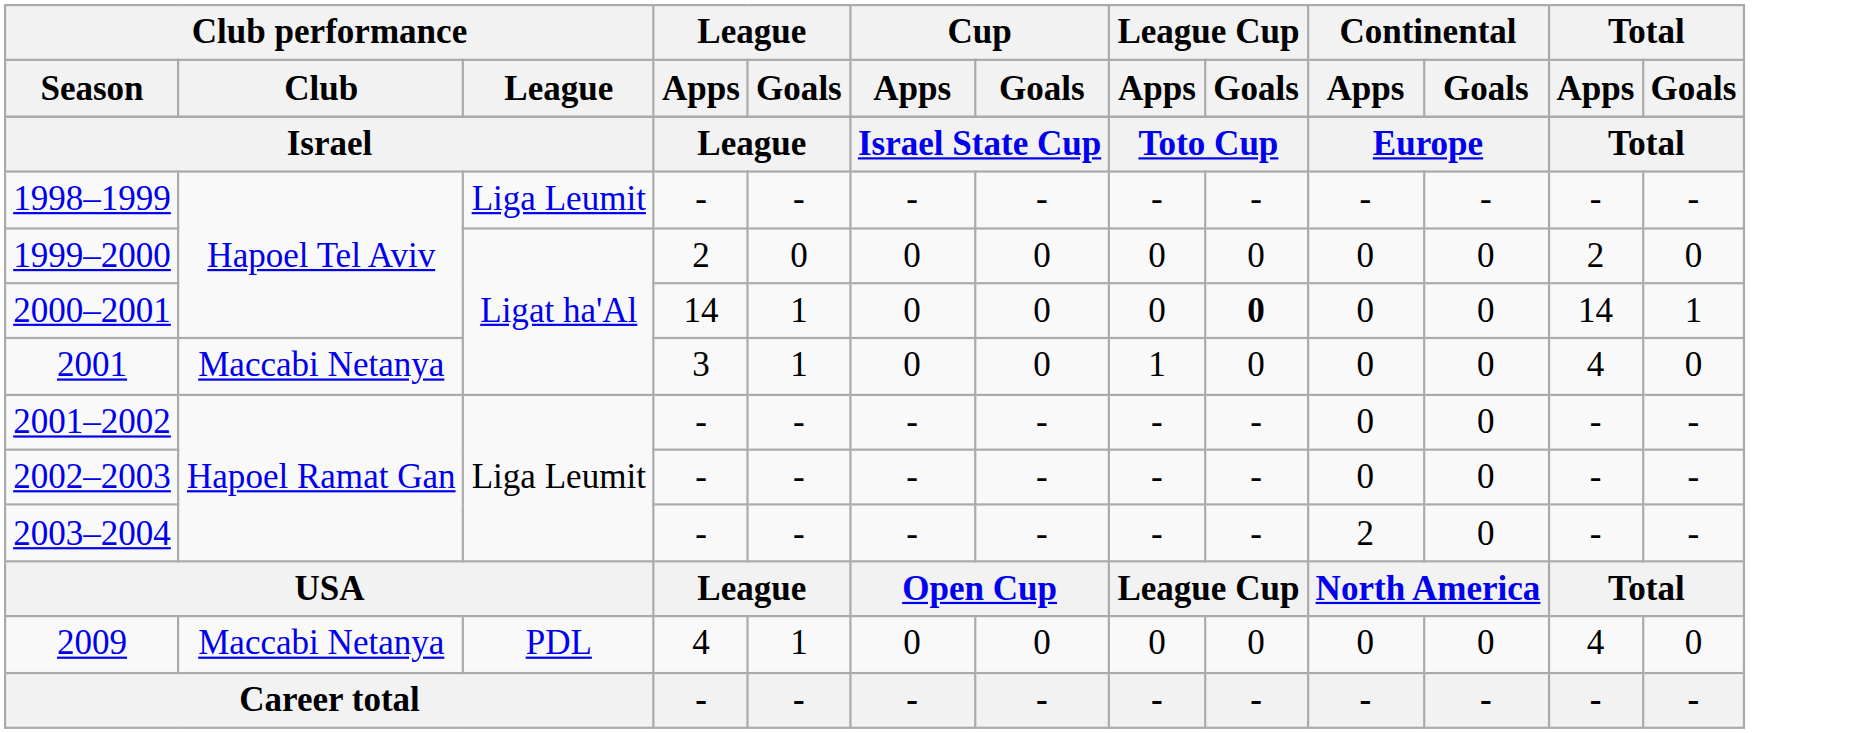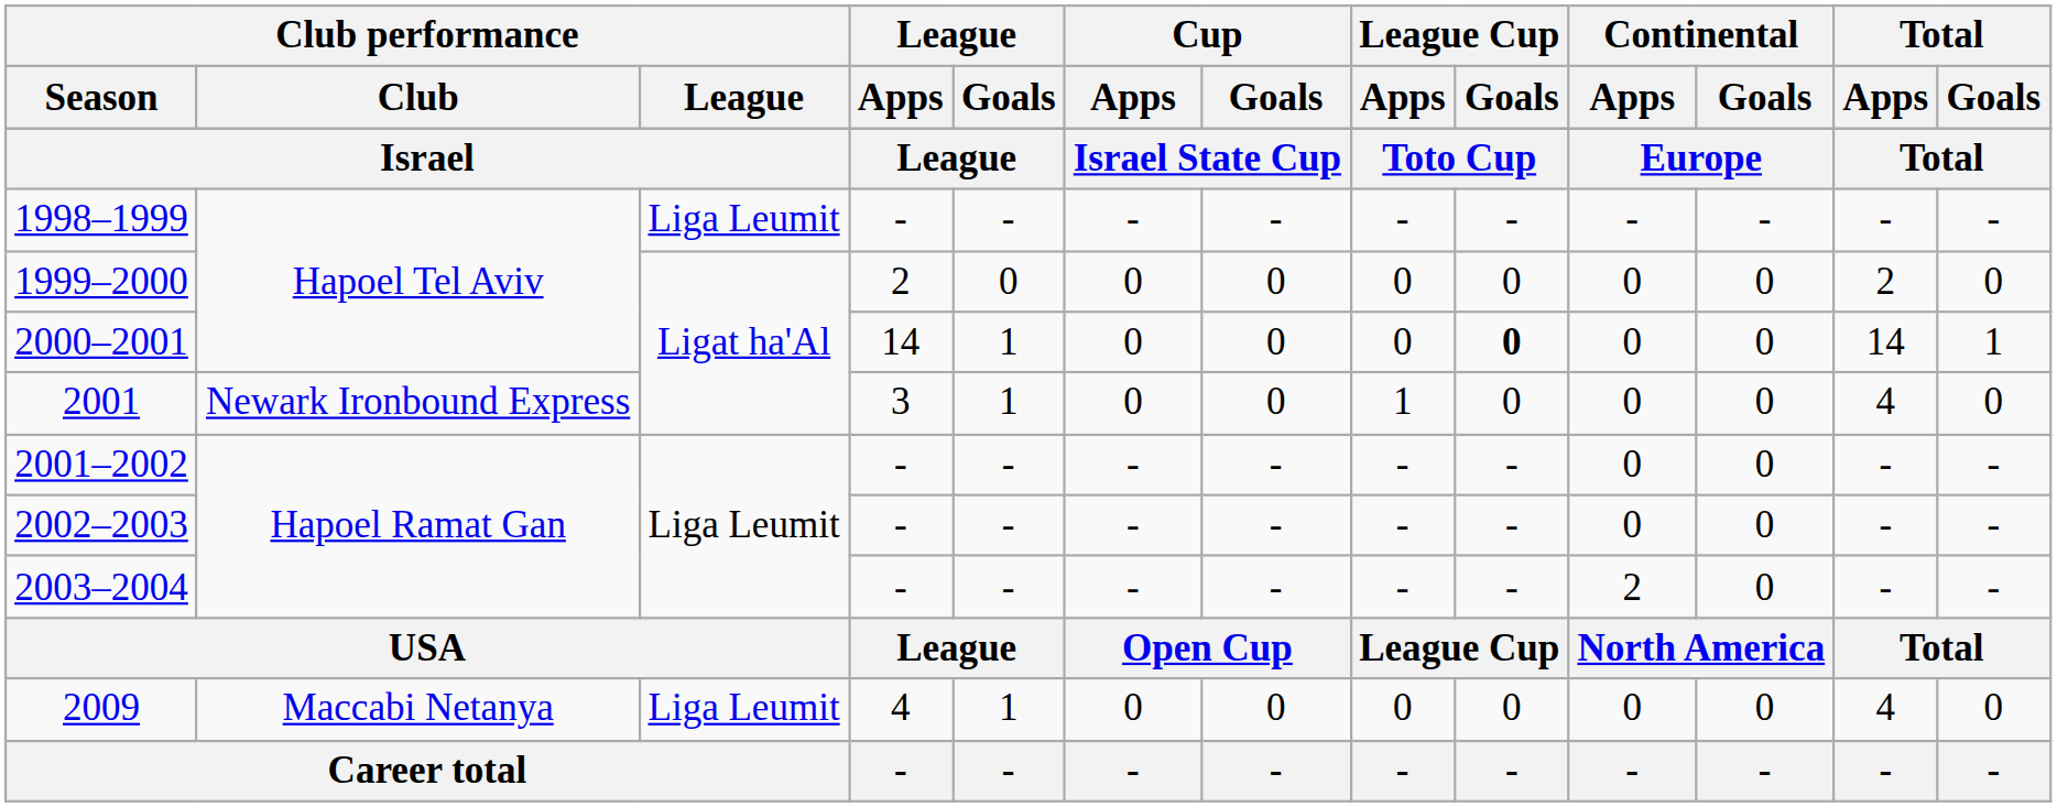2001 | Club performance / Club: Maccabi Netanya -> Newark Ironbound Express
2009 | Club performance / League: PDL -> Liga Leumit
